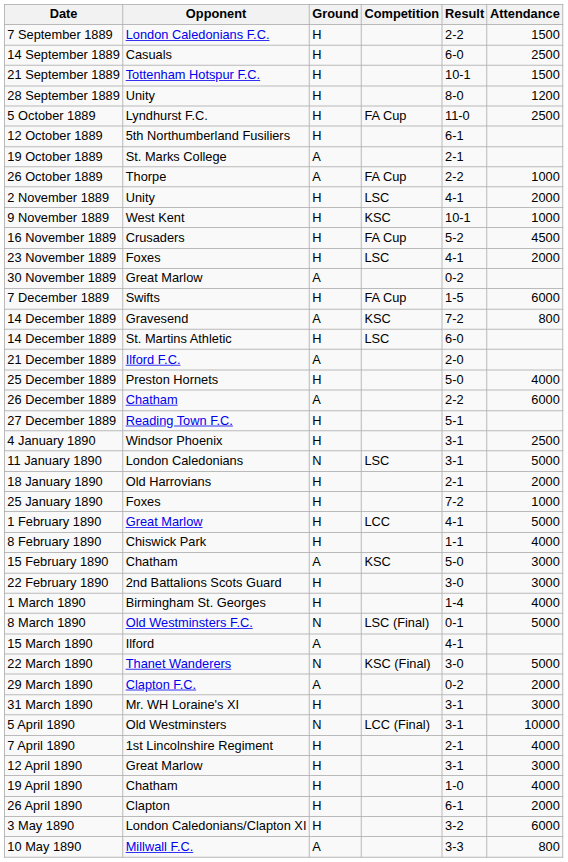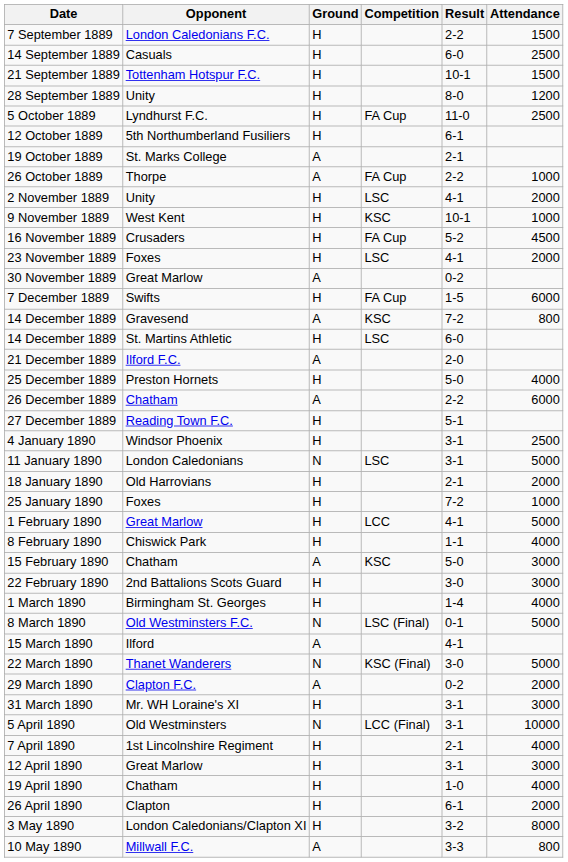3 May 1890 | Attendance: 6000 -> 8000
